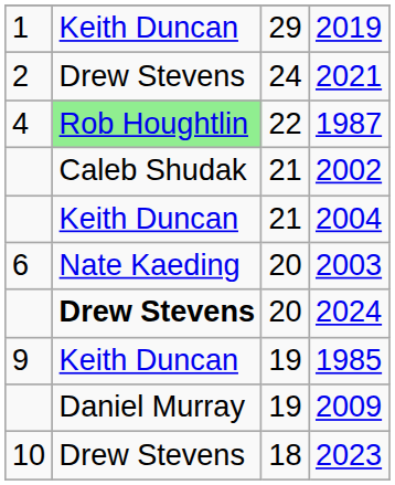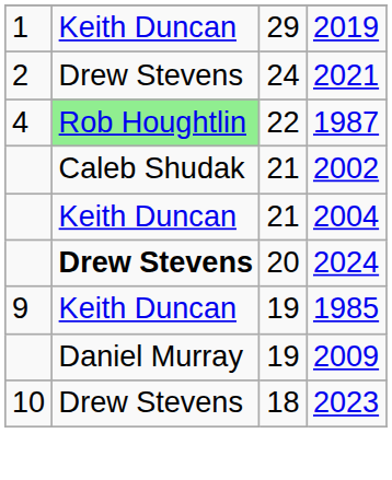- row: 6 | Nate Kaeding | 20 | 2003
